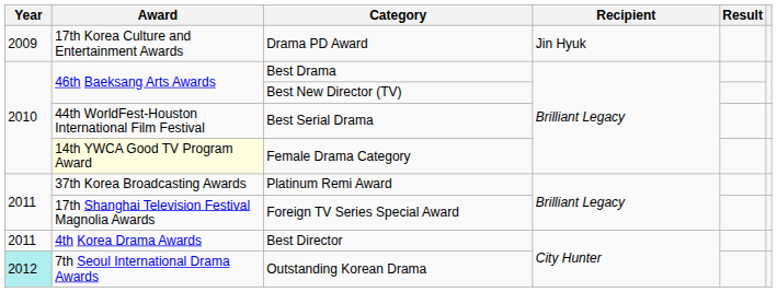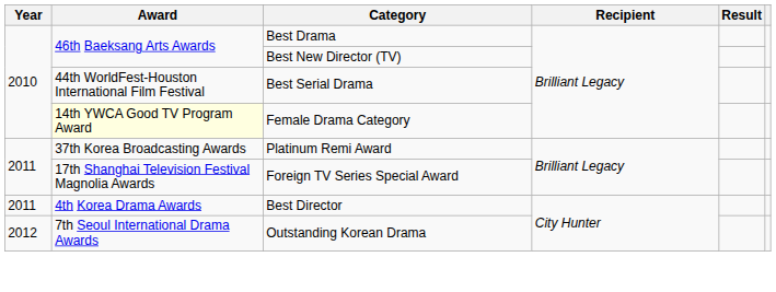- row: 2009 | 17th Korea Culture and Entertainment Awards | Drama PD Award | Jin Hyuk
Outstanding Korean Drama | Year: paleturquoise background -> no background
